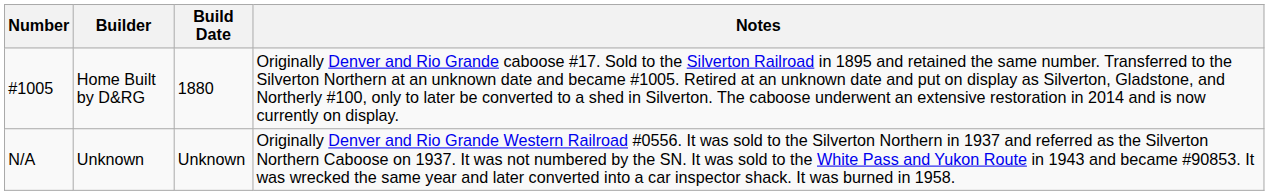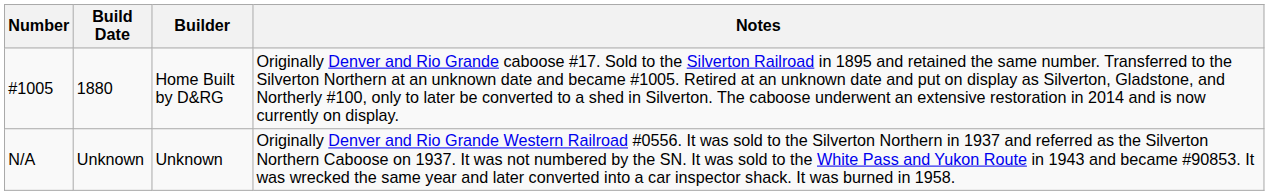columns swapped: Builder <-> Build Date
